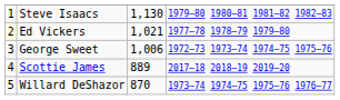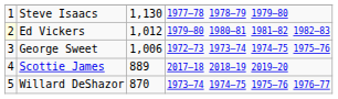Steve Isaacs | column 4: 1979–80 1980–81 1981–82 1982–83 -> 1977–78 1978–79 1979–80
Ed Vickers | column 3: 1,021 -> 1,012
Ed Vickers | column 4: 1977–78 1978–79 1979–80 -> 1979–80 1980–81 1981–82 1982–83
